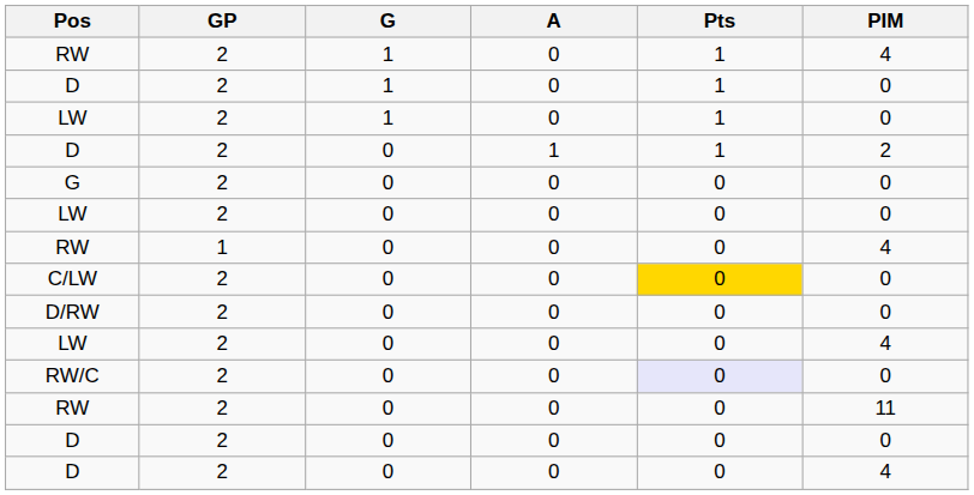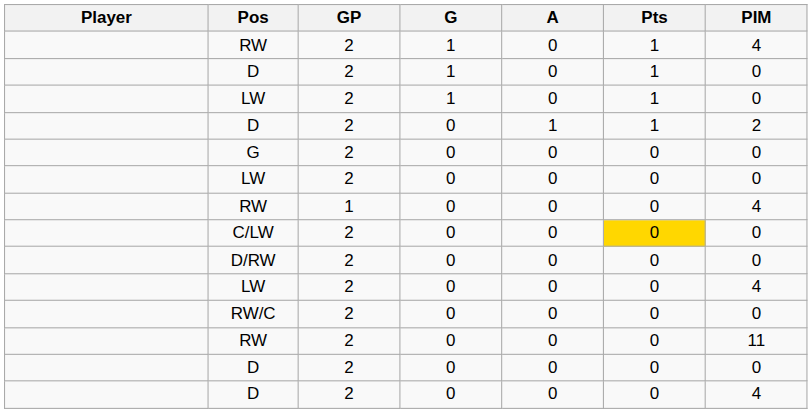+ column: Player
RW/C | Pts: lavender background -> no background
